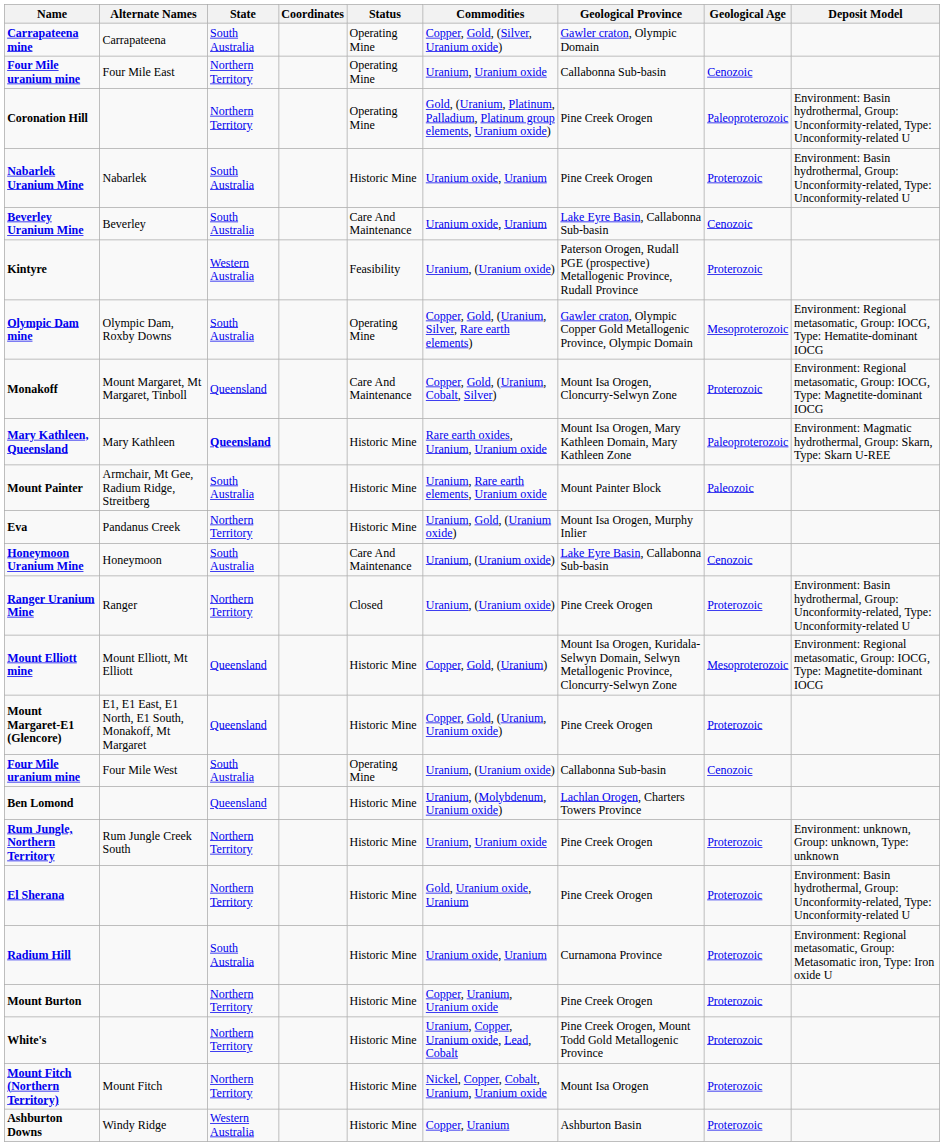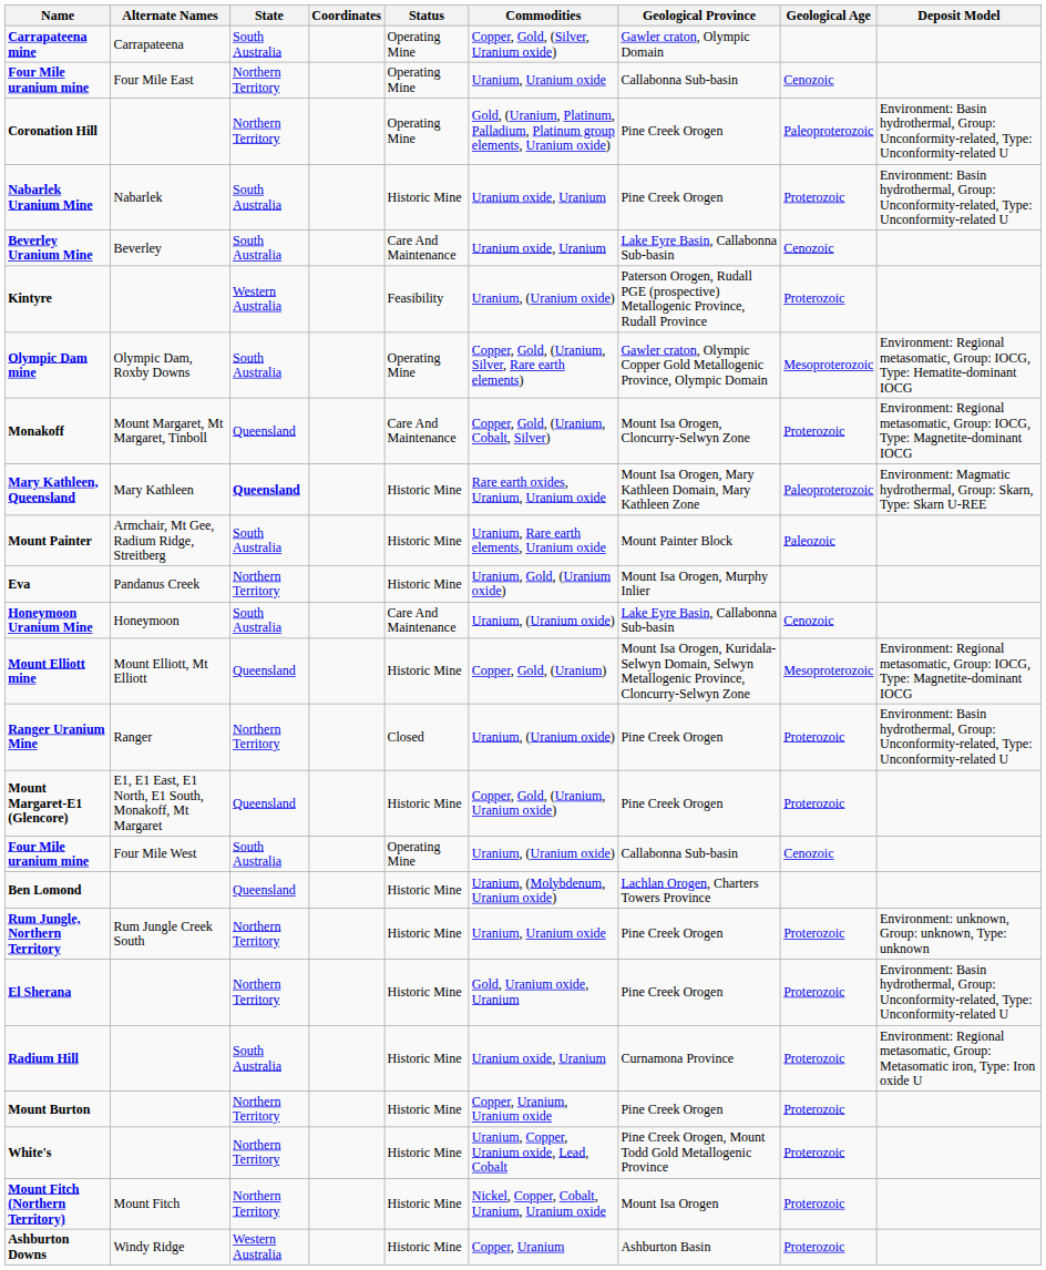rows swapped: Mount Elliott mine <-> Ranger Uranium Mine
